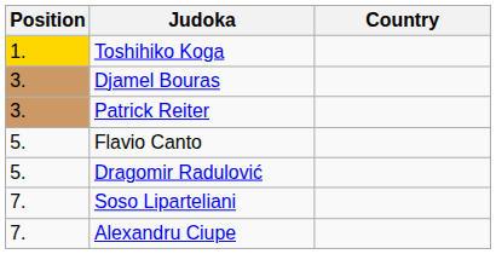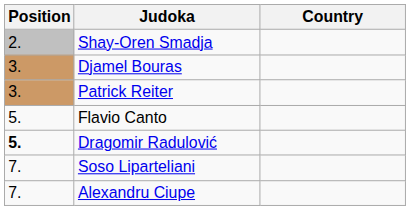- row: 1. | Toshihiko Koga
+ row: 2. | Shay-Oren Smadja
Dragomir Radulović | Position: normal -> bold
